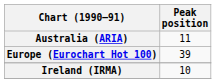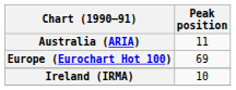Europe (Eurochart Hot 100) | Peak position: 39 -> 69
